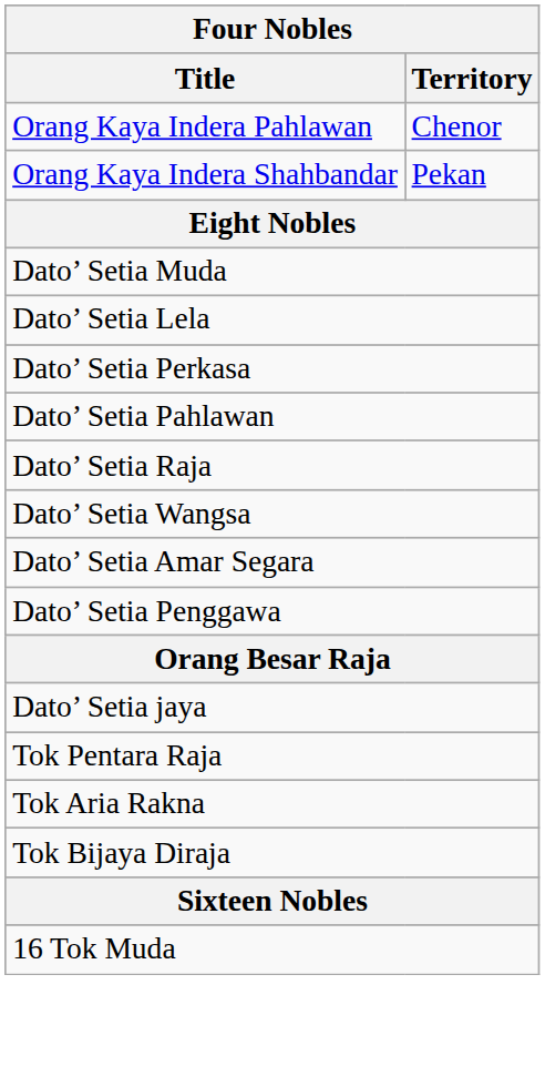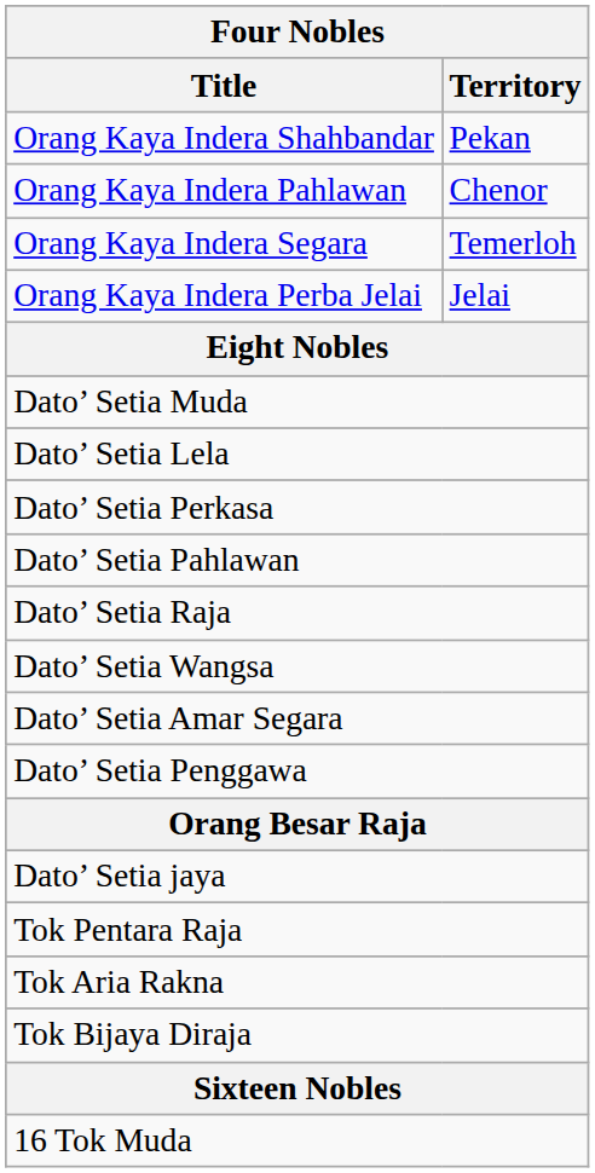rows swapped: Orang Kaya Indera Shahbandar <-> Orang Kaya Indera Pahlawan
+ row: Orang Kaya Indera Segara | Temerloh
+ row: Orang Kaya Indera Perba Jelai | Jelai
